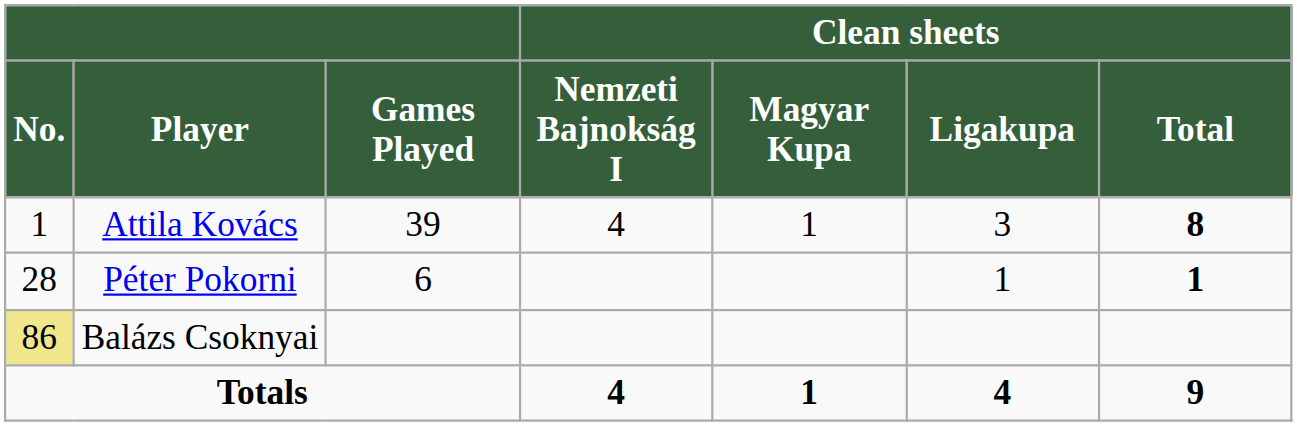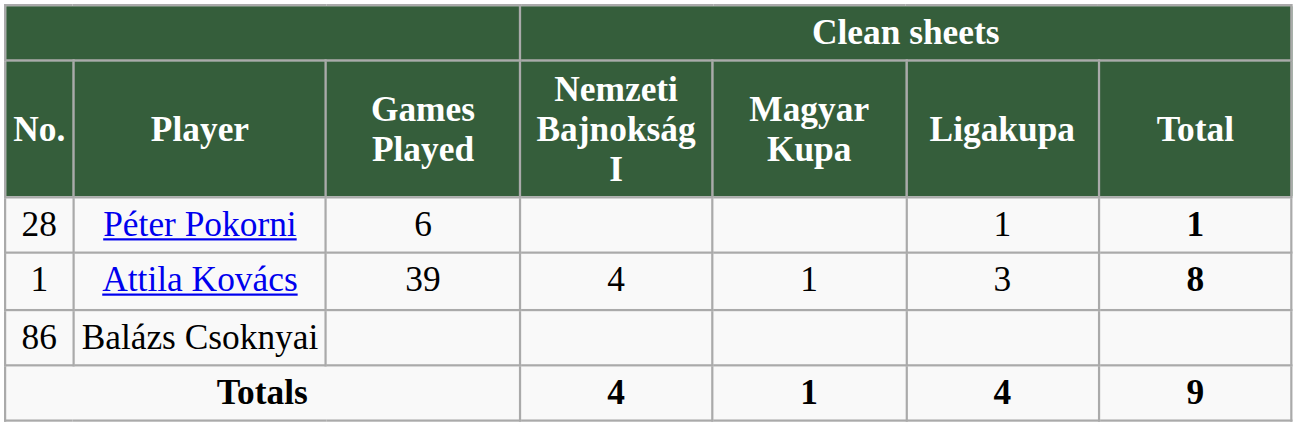rows swapped: Attila Kovács <-> Péter Pokorni
Balázs Csoknyai | No.: khaki background -> no background
